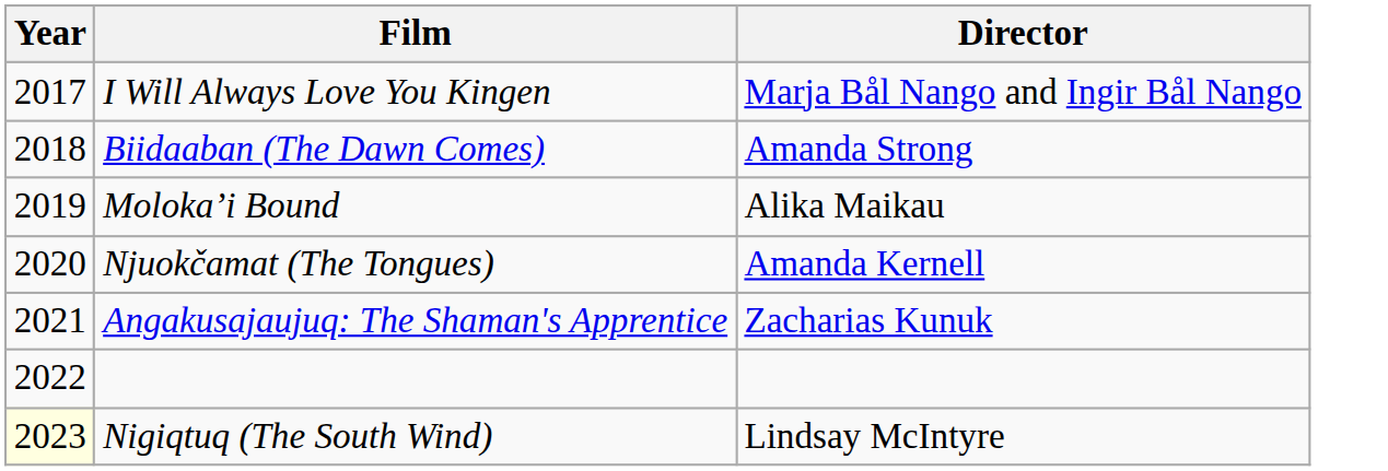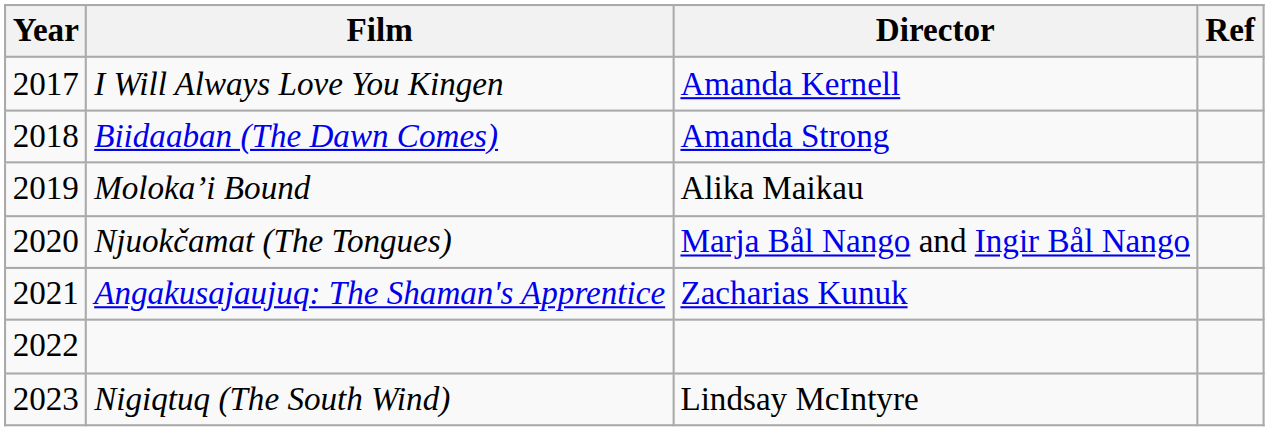+ column: Ref
I Will Always Love You Kingen | Director: Marja Bål Nango and Ingir Bål Nango -> Amanda Kernell
Njuokčamat (The Tongues) | Director: Amanda Kernell -> Marja Bål Nango and Ingir Bål Nango
Nigiqtuq (The South Wind) | Year: lightyellow background -> no background
